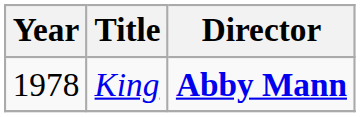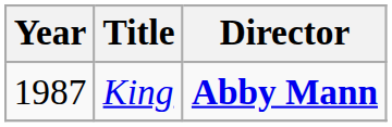King | Year: 1978 -> 1987
